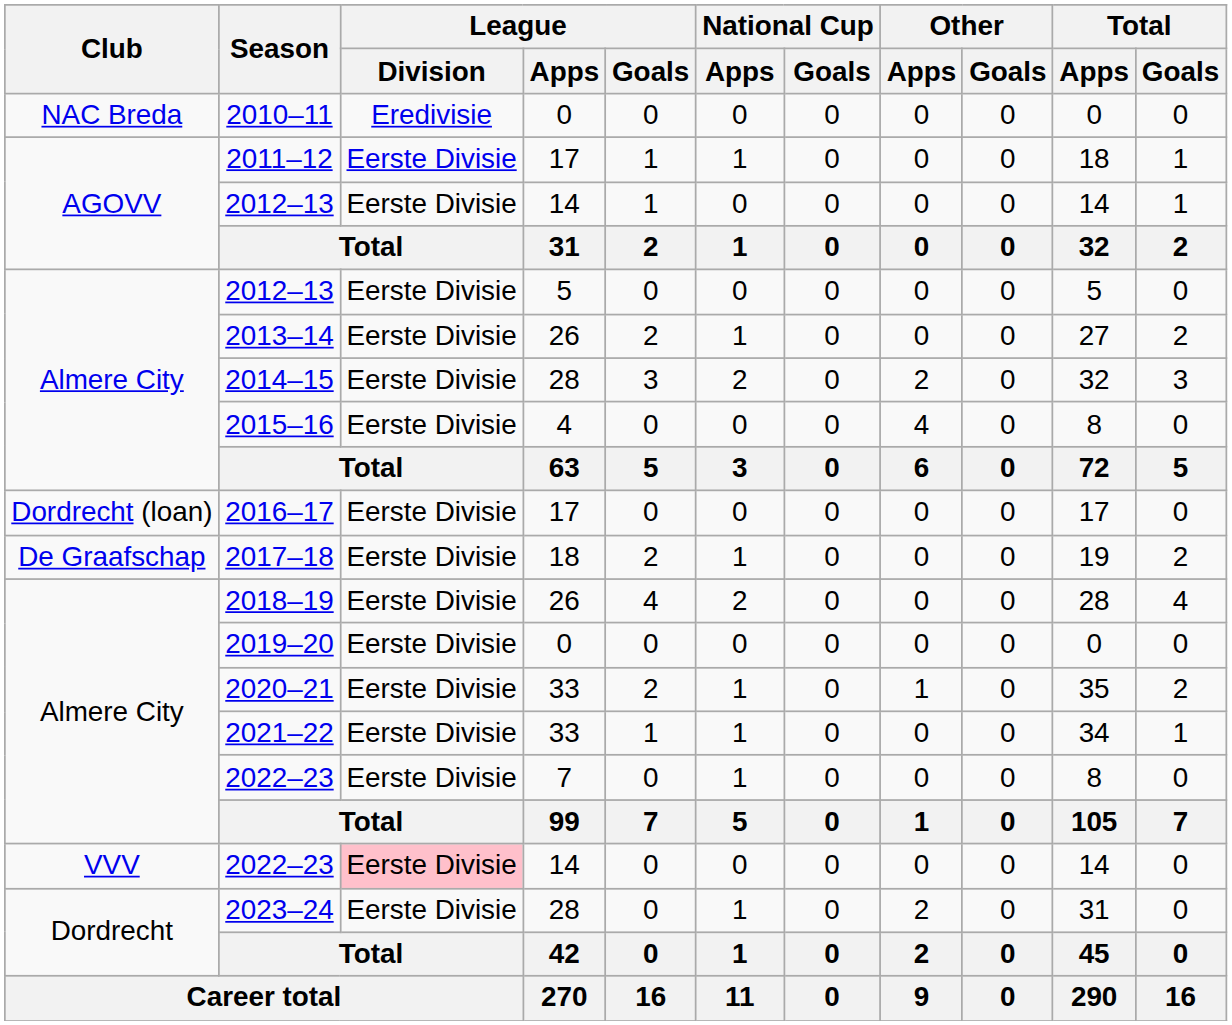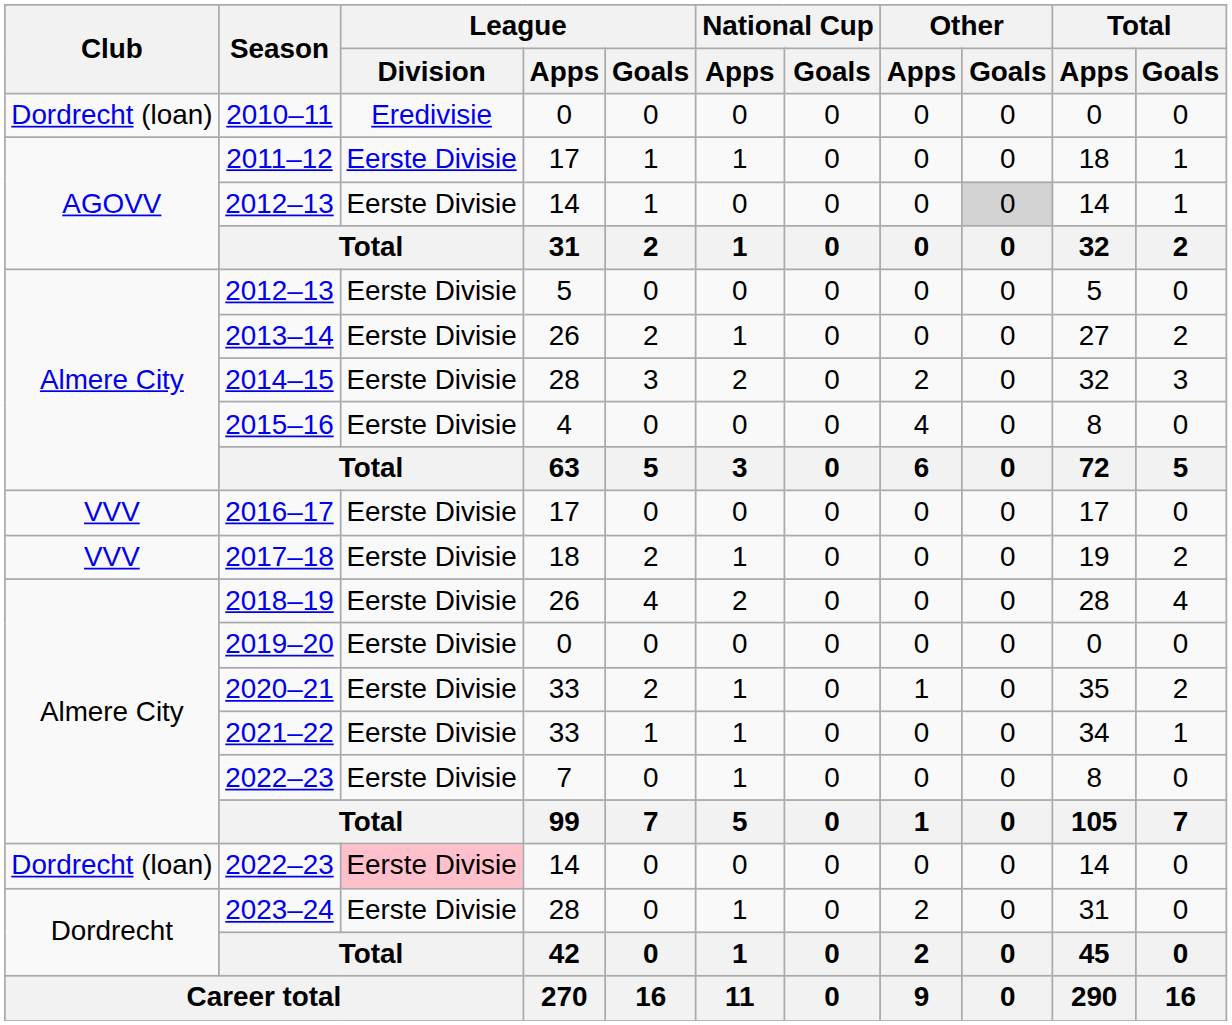2010–11 | Club: NAC Breda -> Dordrecht (loan)
2012–13 / 14 | Other / Goals: no background -> lightgrey background
2016–17 | Club: Dordrecht (loan) -> VVV
2017–18 | Club: De Graafschap -> VVV
2022–23 / 14 | Club: VVV -> Dordrecht (loan)
